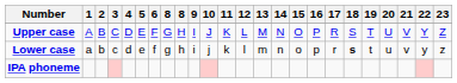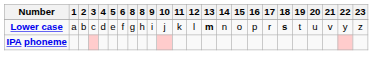- row: Upper case | A | B | C | D | E | F | G | H | I | J | K | L | M | N | O | P | R | S | T | U | V | Y | Z
Lower case | 13: normal -> bold
